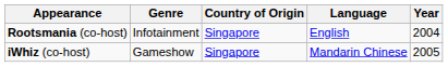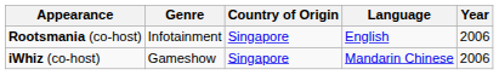Rootsmania (co-host) | Year: 2004 -> 2006
iWhiz (co-host) | Year: 2005 -> 2006
